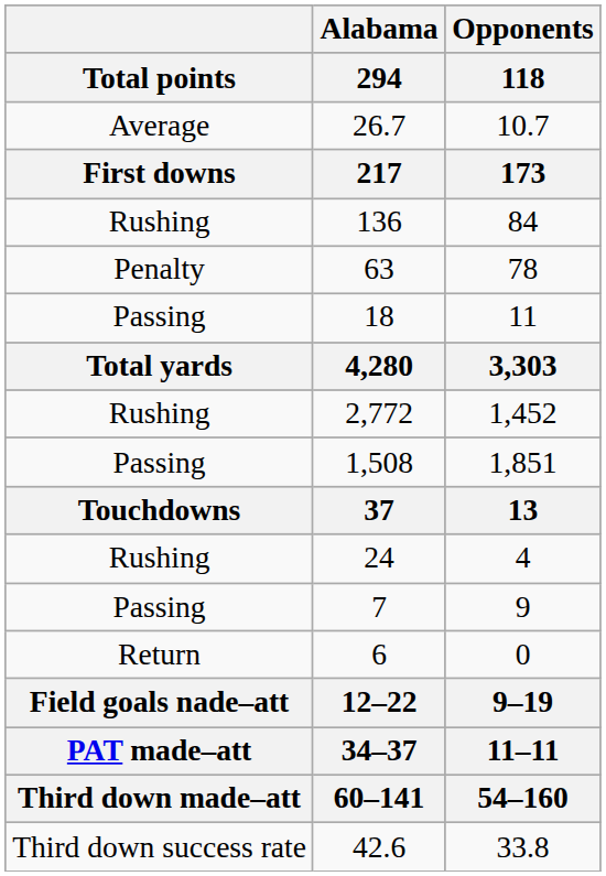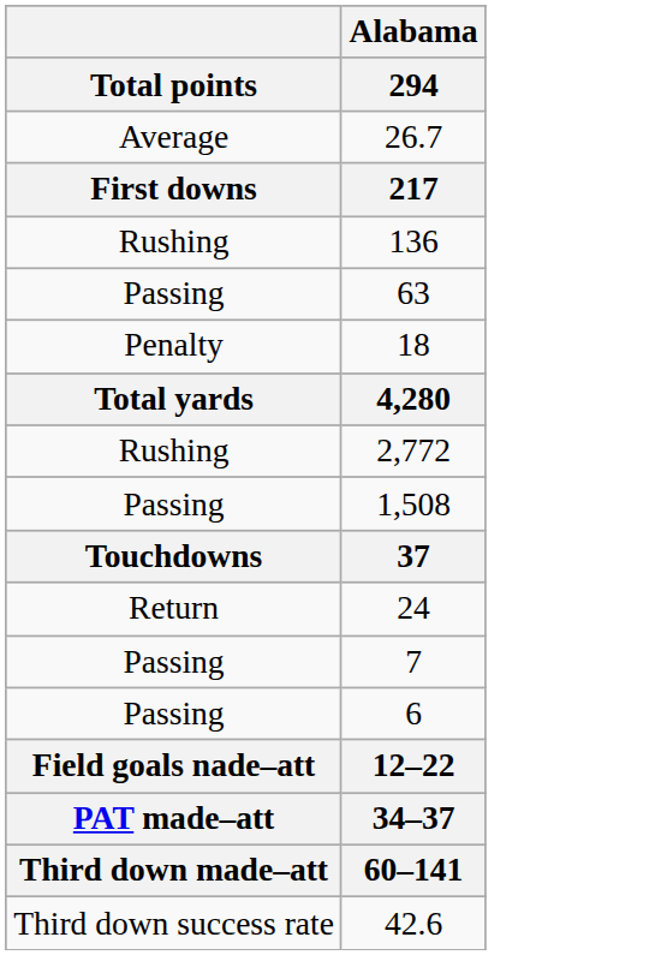- column: Opponents | 118 | 10.7 | 173 | 84 | 78 | 11 | 3,303 | 1,452 | 1,851 | 13 | 4 | 9 | 0 | 9–19 | 11–11 | 54–160 | 33.8
63 | Total points: Penalty -> Passing
18 | Total points: Passing -> Penalty
24 | Total points: Rushing -> Return
6 | Total points: Return -> Passing
